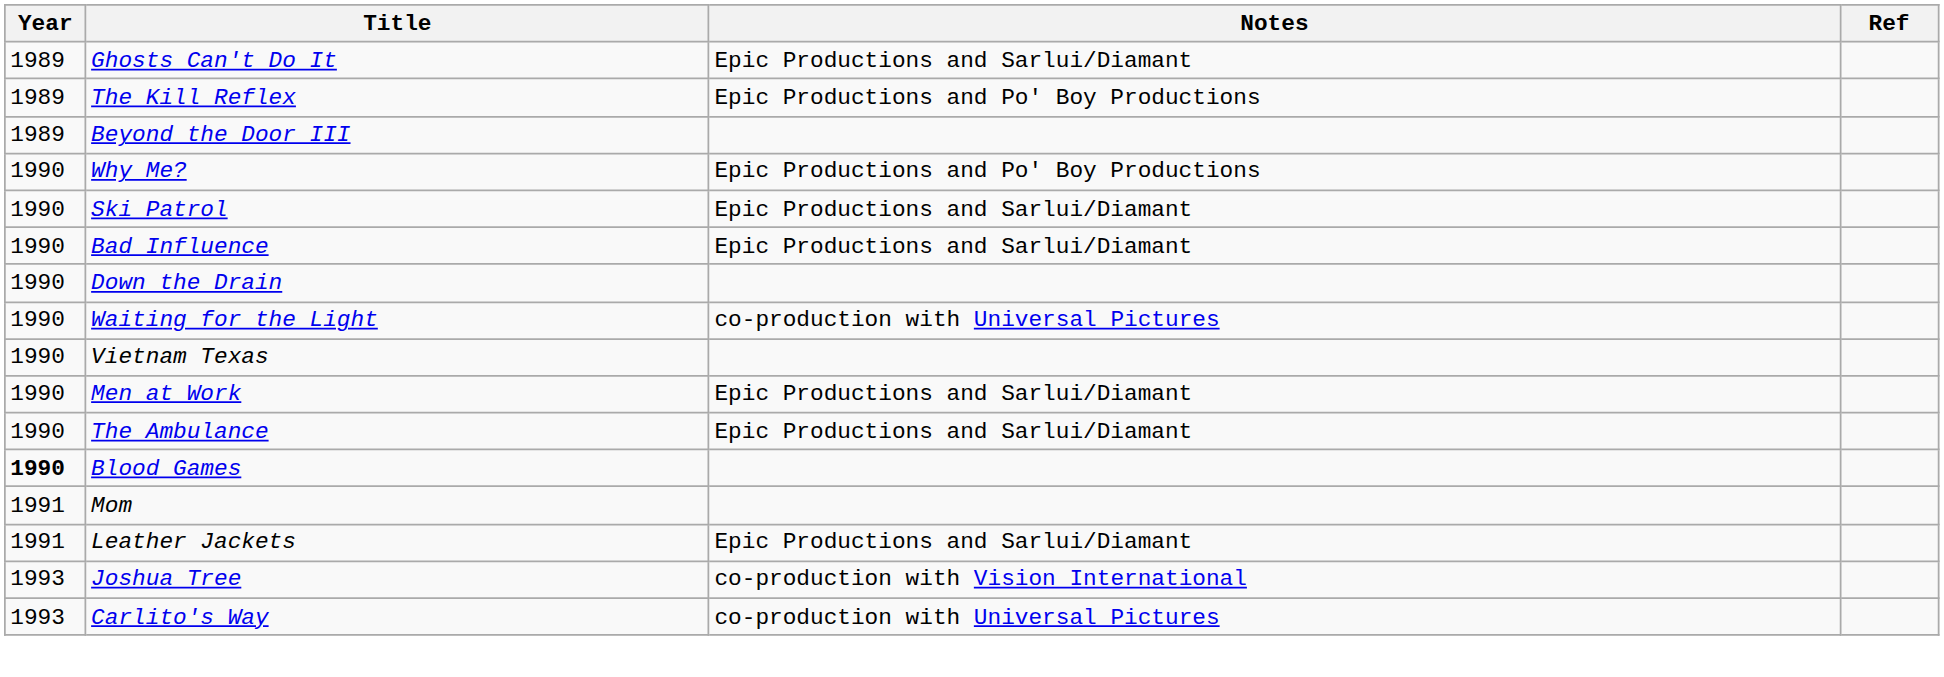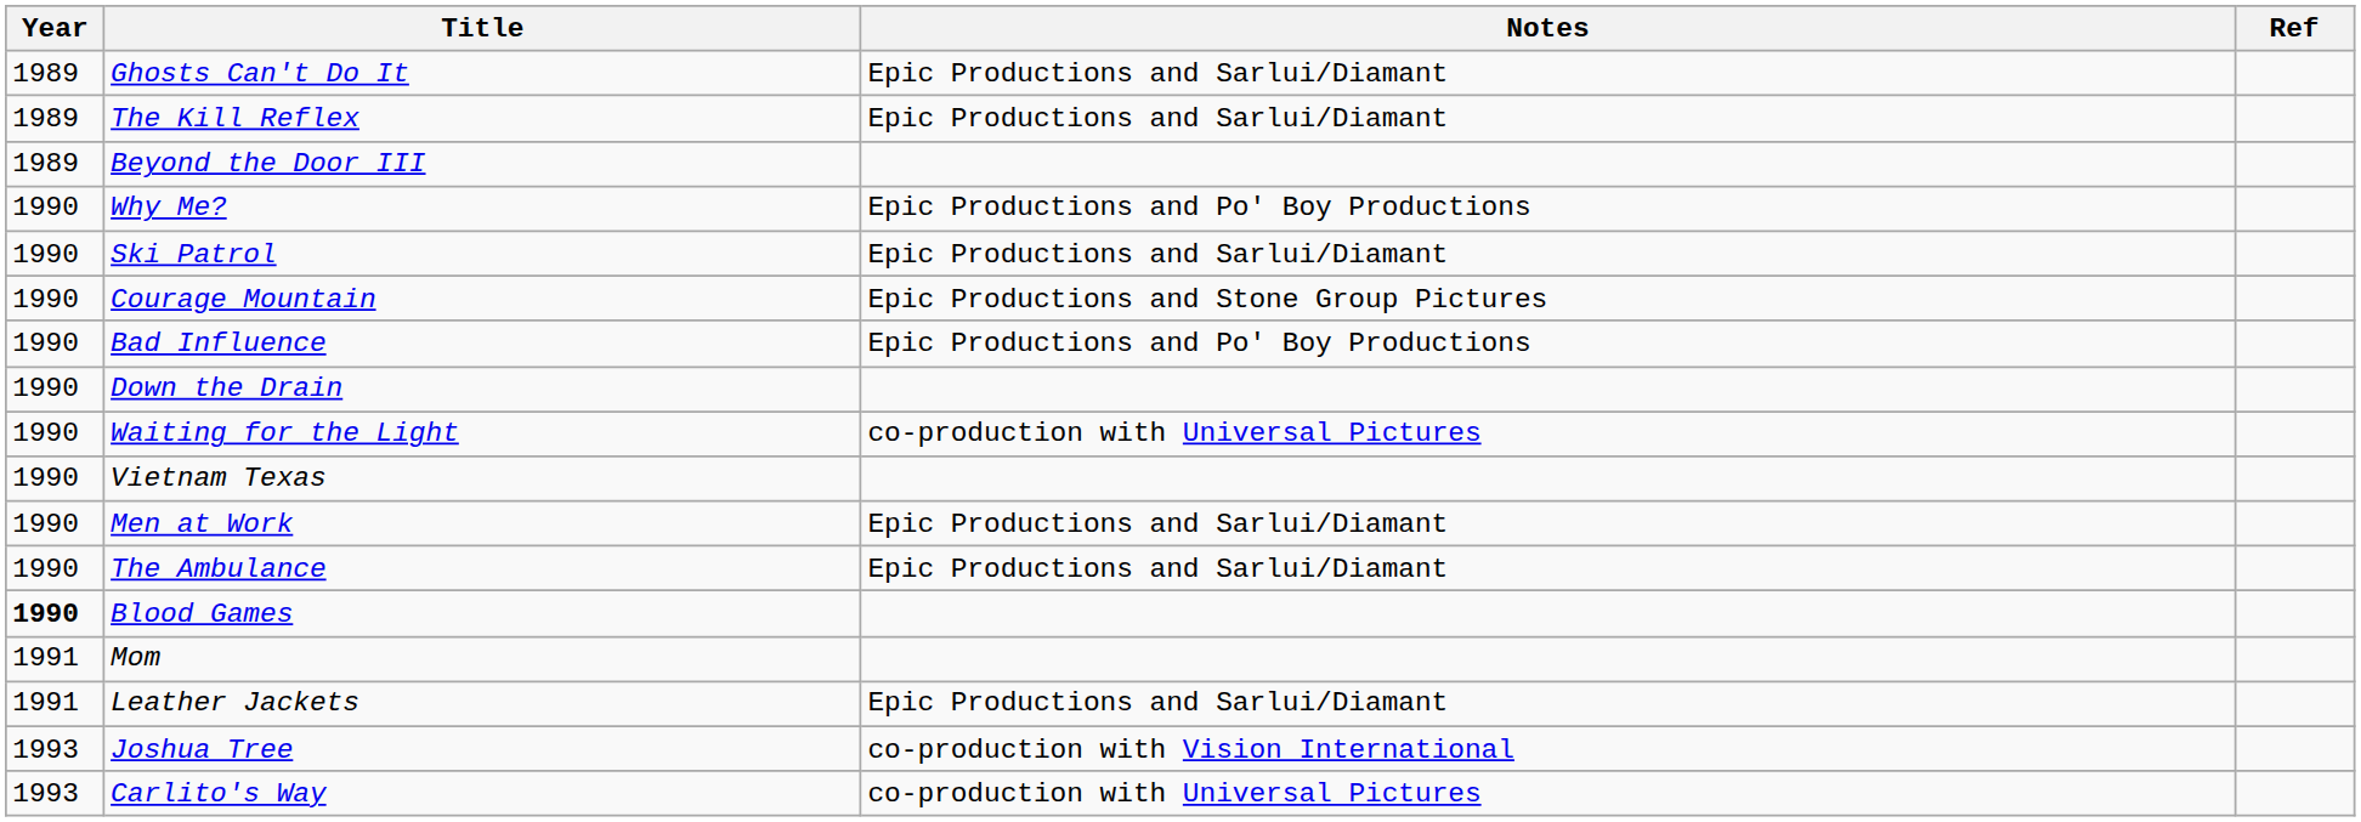The Kill Reflex | Notes: Epic Productions and Po' Boy Productions -> Epic Productions and Sarlui/Diamant
+ row: 1990 | Courage Mountain | Epic Productions and Stone Group Pictures
Bad Influence | Notes: Epic Productions and Sarlui/Diamant -> Epic Productions and Po' Boy Productions
